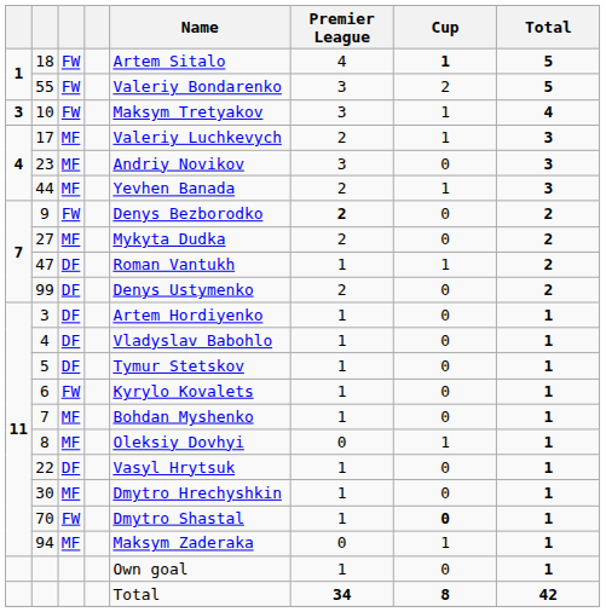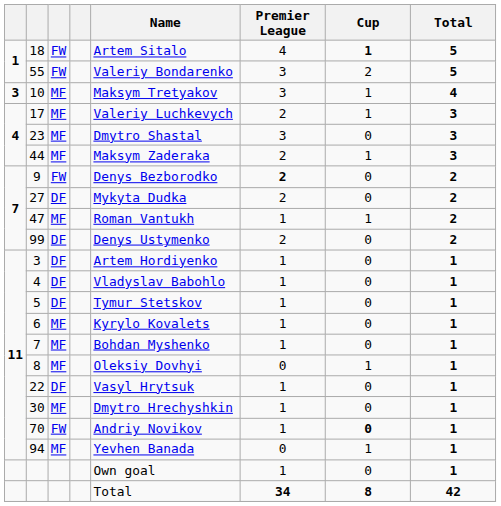10 | column 3: FW -> MF
23 | Name: Andriy Novikov -> Dmytro Shastal
44 | Name: Yevhen Banada -> Maksym Zaderaka
27 | column 3: MF -> DF
47 | column 3: DF -> MF
6 | column 3: FW -> MF
70 | Name: Dmytro Shastal -> Andriy Novikov
94 | Name: Maksym Zaderaka -> Yevhen Banada
